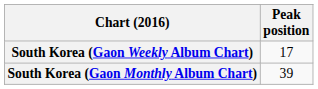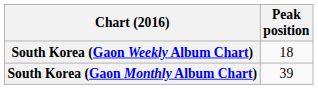South Korea (Gaon Weekly Album Chart) | Peak position: 17 -> 18
